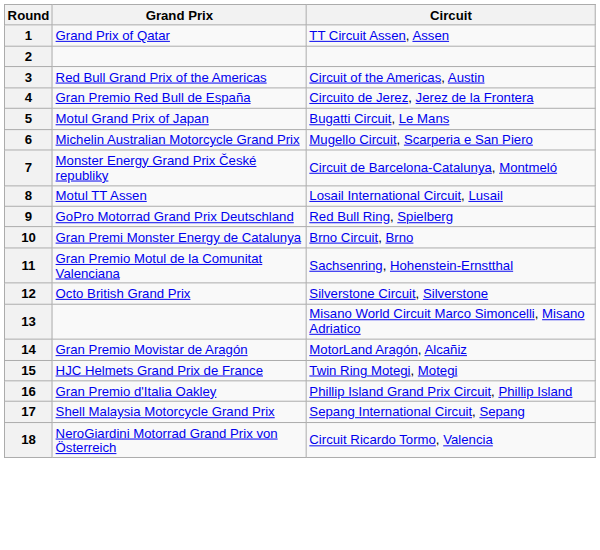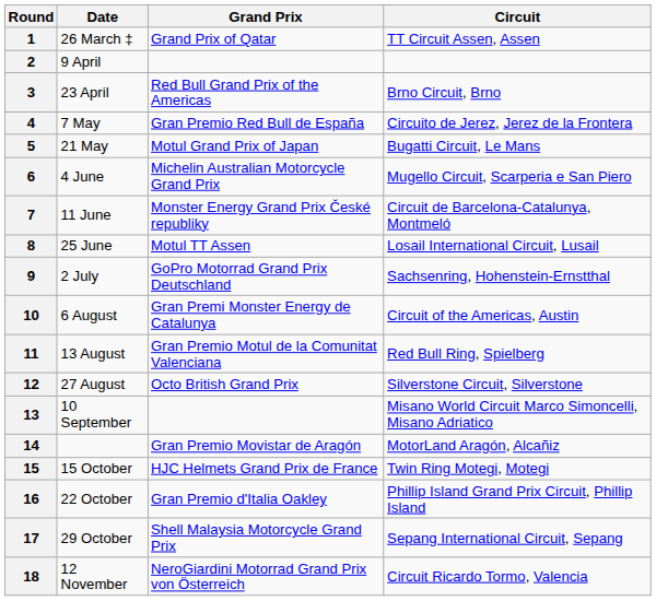+ column: Date | 26 March ‡ | 9 April | 23 April | 7 May | 21 May | 4 June | 11 June | 25 June | 2 July | 6 August | 13 August | 27 August | 10 September | 15 October | 22 October | 29 October | 12 November
3 | Circuit: Circuit of the Americas, Austin -> Brno Circuit, Brno
9 | Circuit: Red Bull Ring, Spielberg -> Sachsenring, Hohenstein-Ernstthal
10 | Circuit: Brno Circuit, Brno -> Circuit of the Americas, Austin
11 | Circuit: Sachsenring, Hohenstein-Ernstthal -> Red Bull Ring, Spielberg
